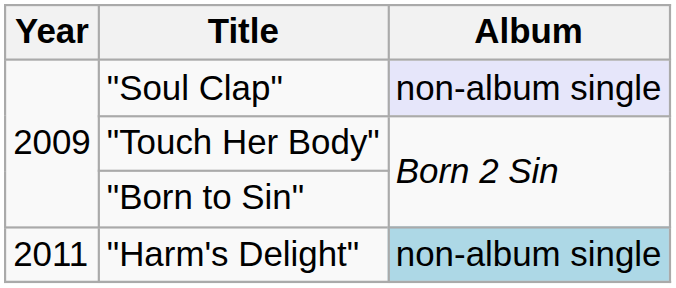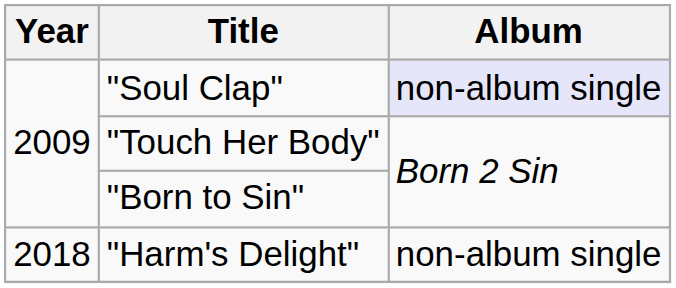"Harm's Delight" | Year: 2011 -> 2018
"Harm's Delight" | Album: lightblue background -> no background
